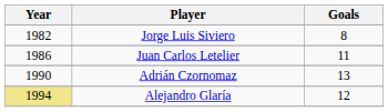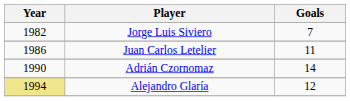Jorge Luis Siviero | Goals: 8 -> 7
Adrián Czornomaz | Goals: 13 -> 14
